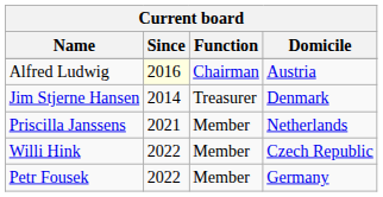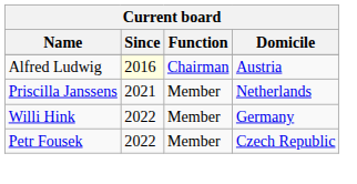- row: Jim Stjerne Hansen | 2014 | Treasurer | Denmark
Willi Hink | Domicile: Czech Republic -> Germany
Petr Fousek | Domicile: Germany -> Czech Republic
